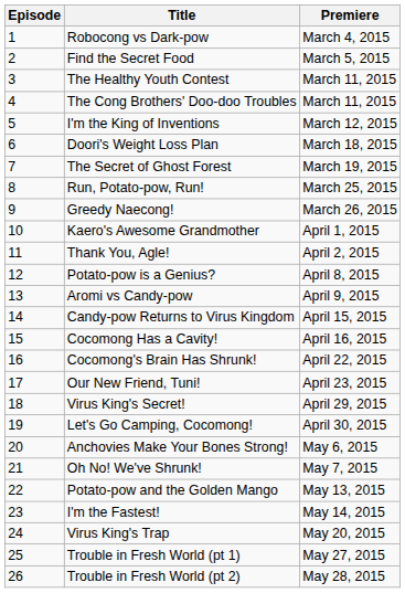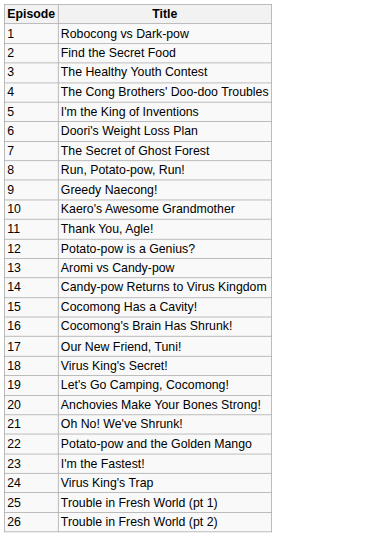- column: Premiere | March 4, 2015 | March 5, 2015 | March 11, 2015 | March 11, 2015 | March 12, 2015 | March 18, 2015 | March 19, 2015 | March 25, 2015 | March 26, 2015 | April 1, 2015 | April 2, 2015 | April 8, 2015 | April 9, 2015 | April 15, 2015 | April 16, 2015 | April 22, 2015 | April 23, 2015 | April 29, 2015 | April 30, 2015 | May 6, 2015 | May 7, 2015 | May 13, 2015 | May 14, 2015 | May 20, 2015 | May 27, 2015 | May 28, 2015
